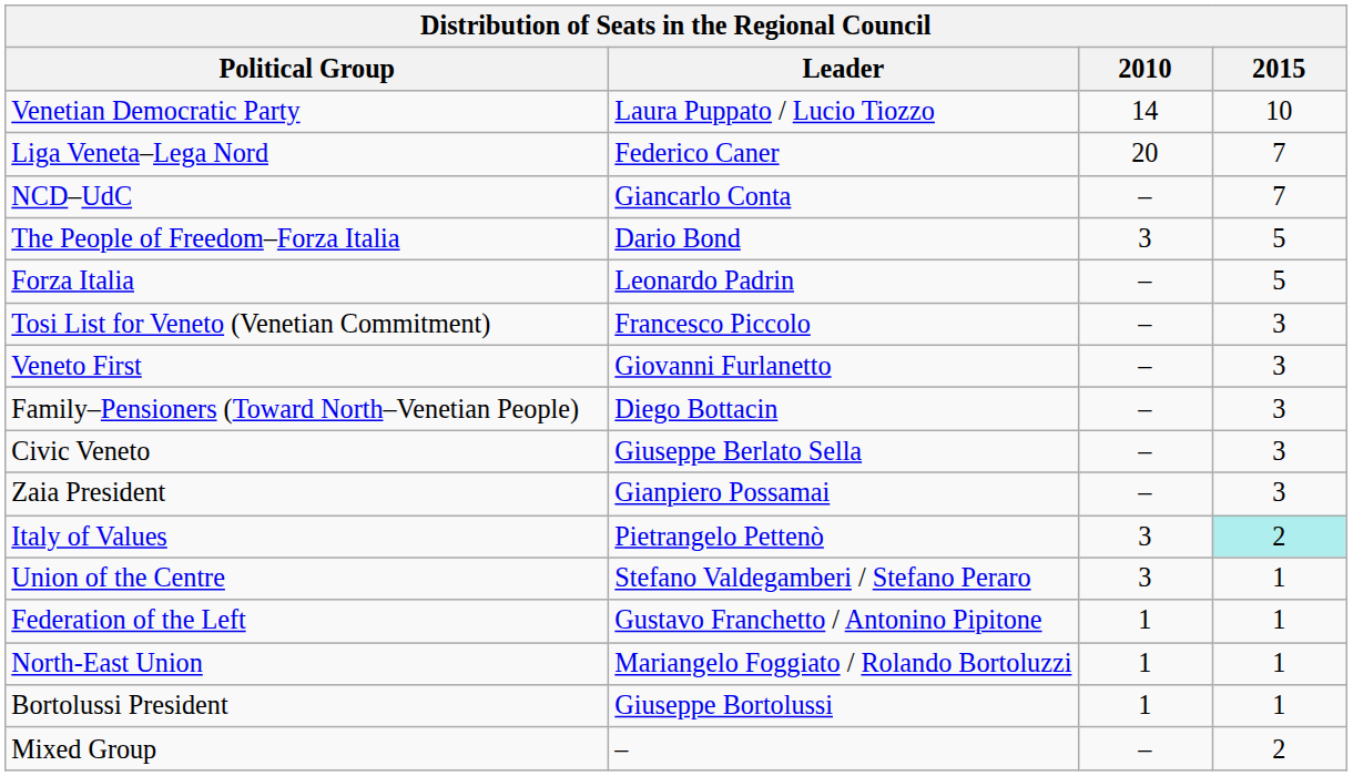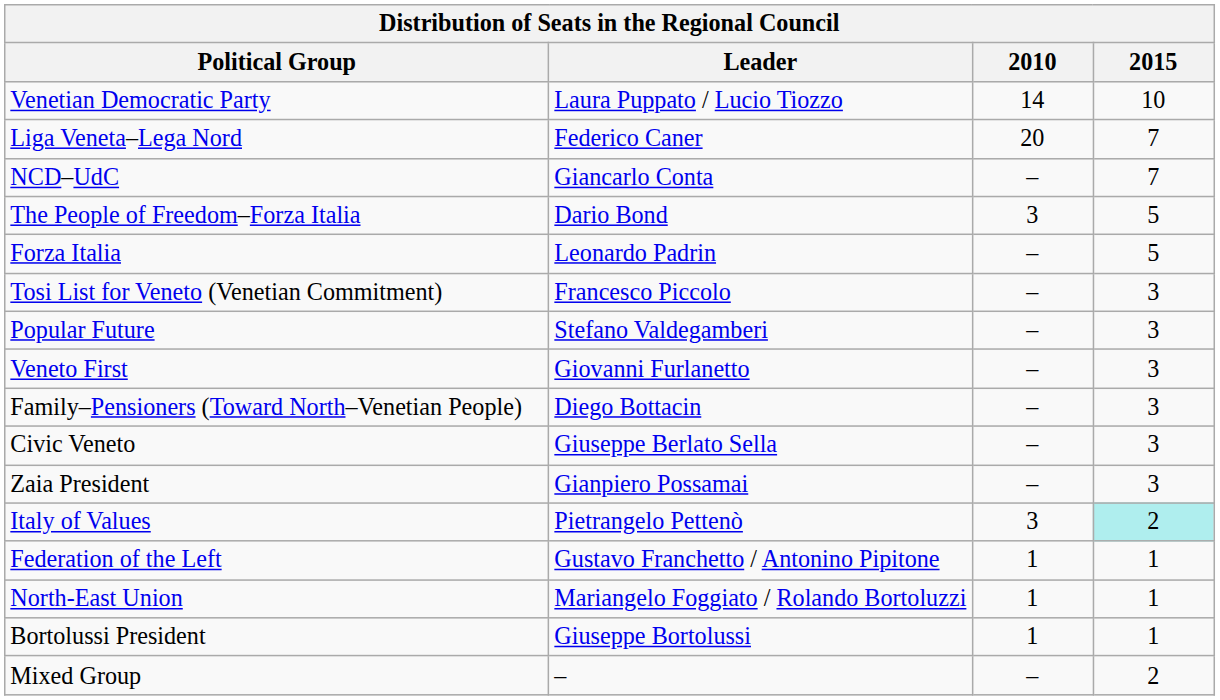+ row: Popular Future | Stefano Valdegamberi | – | 3
- row: Union of the Centre | Stefano Valdegamberi / Stefano Peraro | 3 | 1
